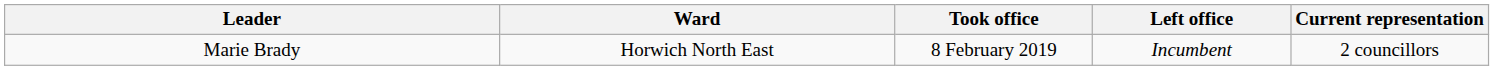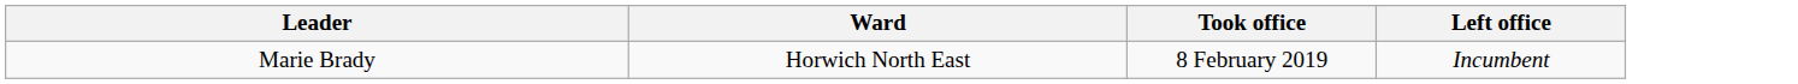- column: Current representation | 2 councillors
